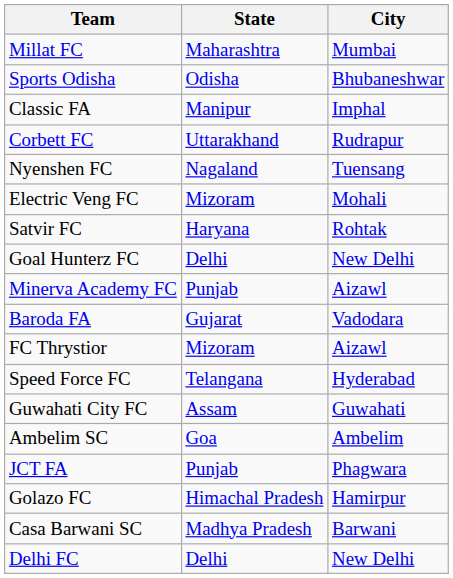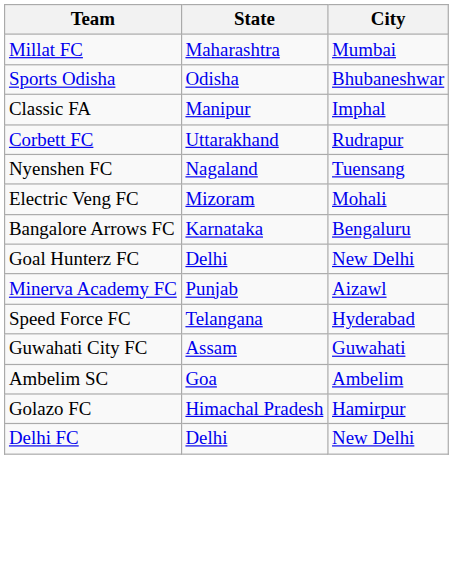+ row: Bangalore Arrows FC | Karnataka | Bengaluru
- row: Satvir FC | Haryana | Rohtak
- row: Baroda FA | Gujarat | Vadodara
- row: FC Thrystior | Mizoram | Aizawl
- row: JCT FA | Punjab | Phagwara
- row: Casa Barwani SC | Madhya Pradesh | Barwani
